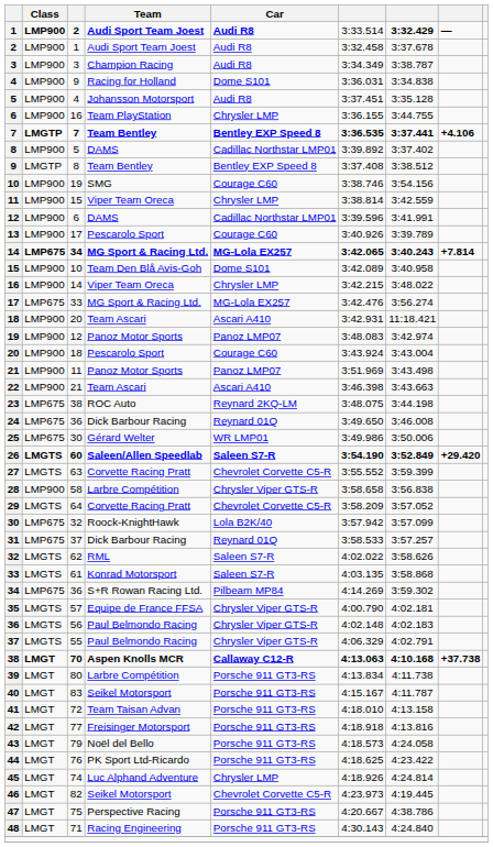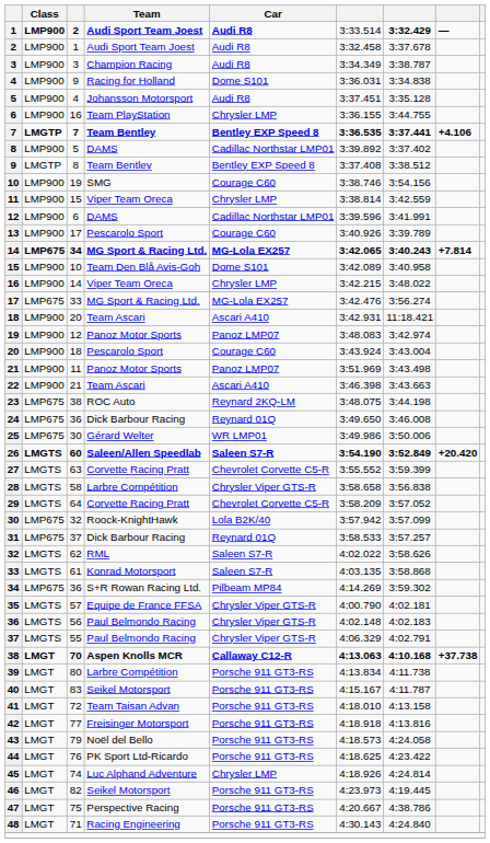26 | column 8: +29.420 -> +20.420
28 | Class: LMP900 -> LMGTS
46 | Car: Chevrolet Corvette C5-R -> Porsche 911 GT3-RS
